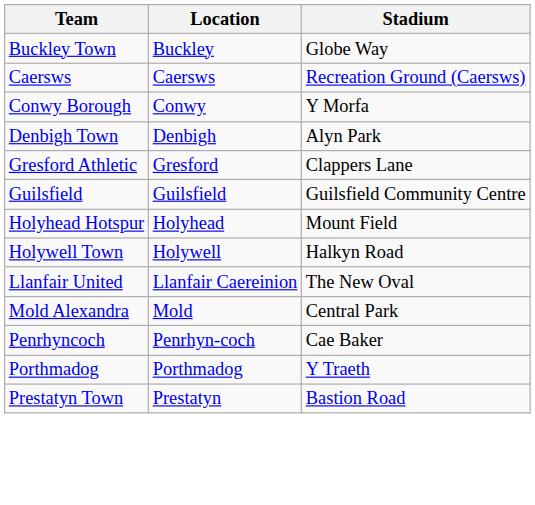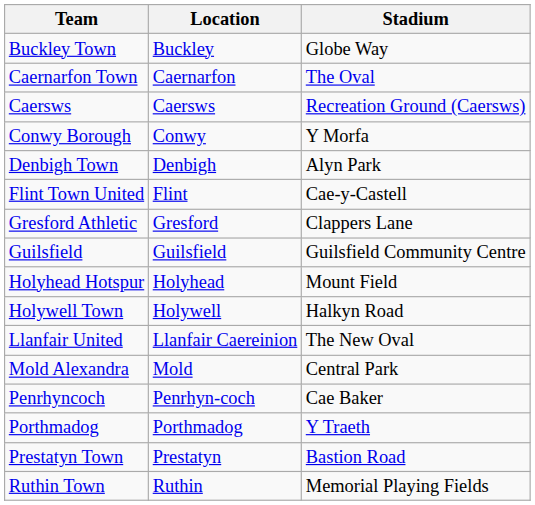+ row: Caernarfon Town | Caernarfon | The Oval
+ row: Flint Town United | Flint | Cae-y-Castell
+ row: Ruthin Town | Ruthin | Memorial Playing Fields
